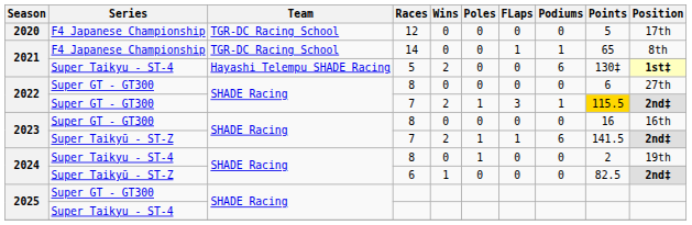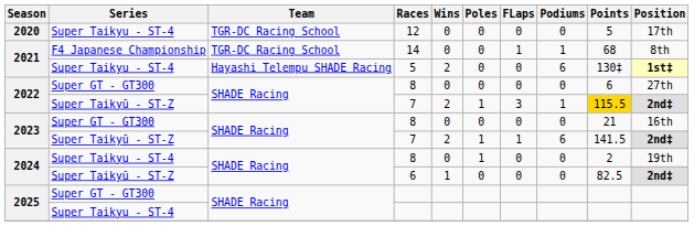12 | Series: F4 Japanese Championship -> Super Taikyu - ST-4
14 | Points: 65 -> 68
2022 / 7 | Series: Super GT - GT300 -> Super Taikyū - ST-Z
2023 / 8 | Points: 16 -> 21
